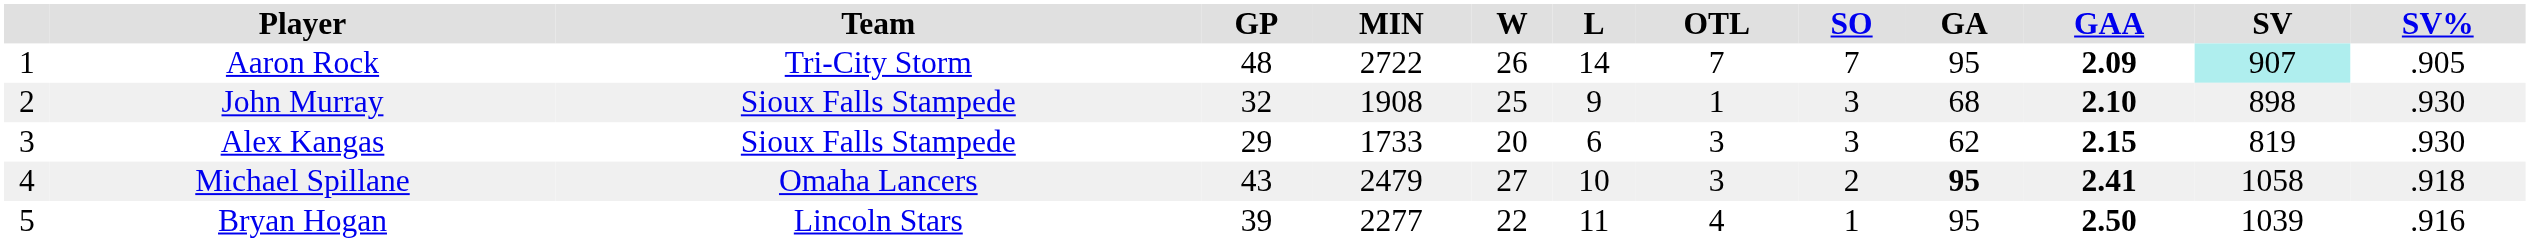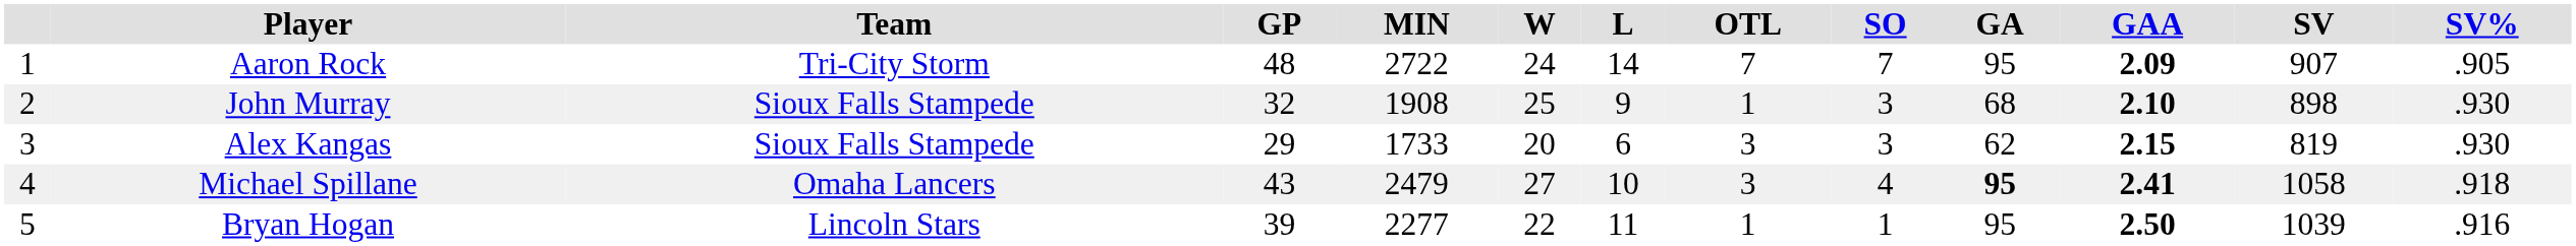Aaron Rock | W: 26 -> 24
Aaron Rock | SV: paleturquoise background -> no background
Michael Spillane | SO: 2 -> 4
Bryan Hogan | OTL: 4 -> 1
